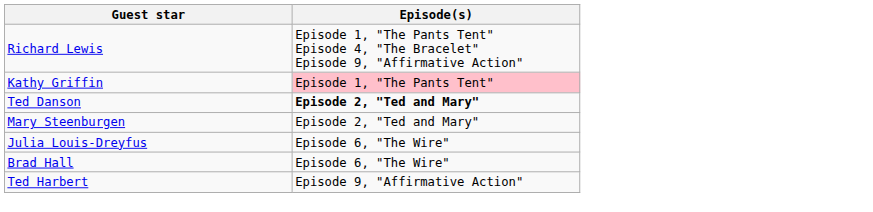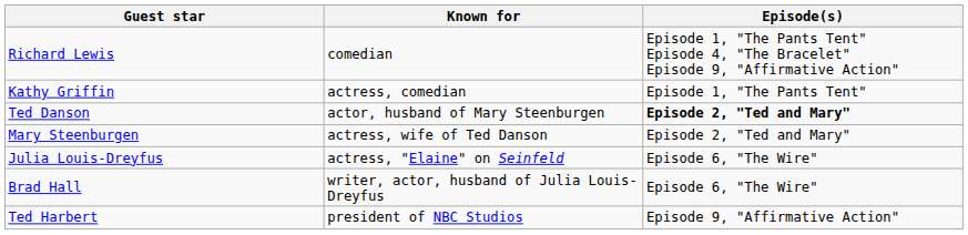+ column: Known for | comedian | actress, comedian | actor, husband of Mary Steenburgen | actress, wife of Ted Danson | actress, "Elaine" on Seinfeld | writer, actor, husband of Julia Louis-Dreyfus | president of NBC Studios
Kathy Griffin | Episode(s): pink background -> no background
